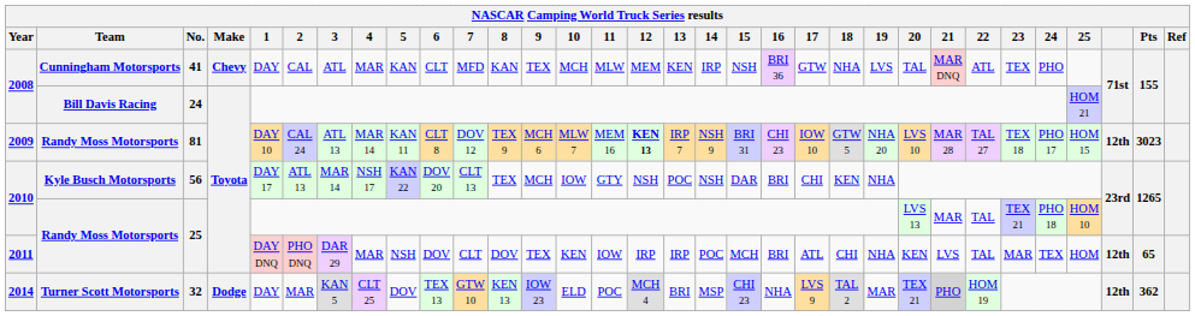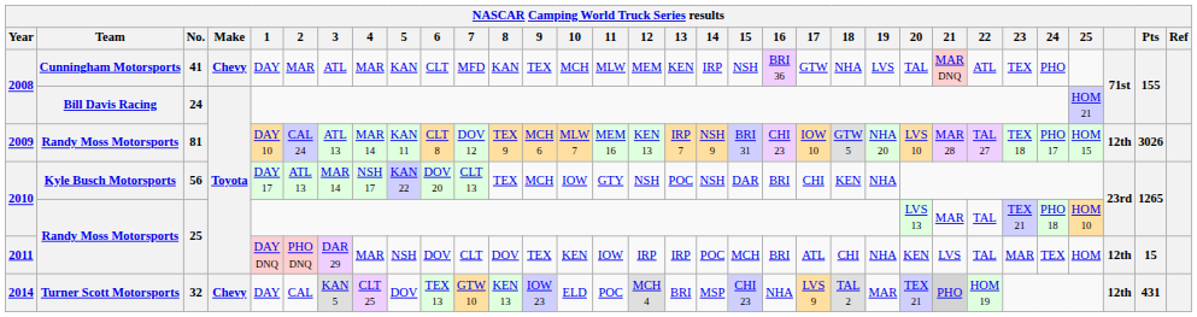41 | 2: CAL -> MAR
81 | 12: bold -> normal
81 | Pts: 3023 -> 3026
2011 / 25 | Pts: 65 -> 15
32 | Make: Dodge -> Chevy
32 | 2: MAR -> CAL
32 | Pts: 362 -> 431
